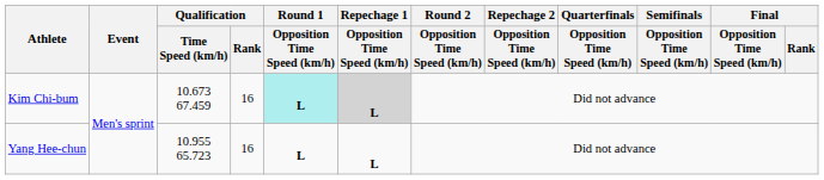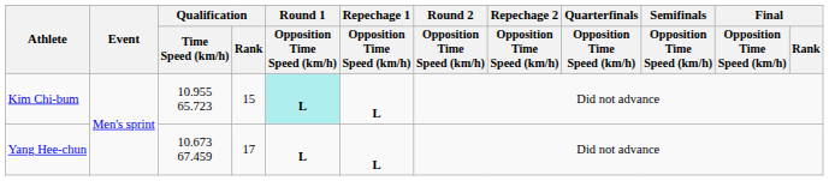Kim Chi-bum | Qualification / Time Speed (km/h): 10.673 67.459 -> 10.955 65.723
Kim Chi-bum | Qualification / Rank: 16 -> 15
Kim Chi-bum | Repechage 1 / Opposition Time Speed (km/h): lightgrey background -> no background
Yang Hee-chun | Qualification / Time Speed (km/h): 10.955 65.723 -> 10.673 67.459
Yang Hee-chun | Qualification / Rank: 16 -> 17
